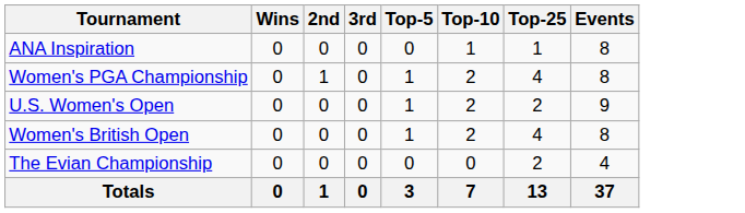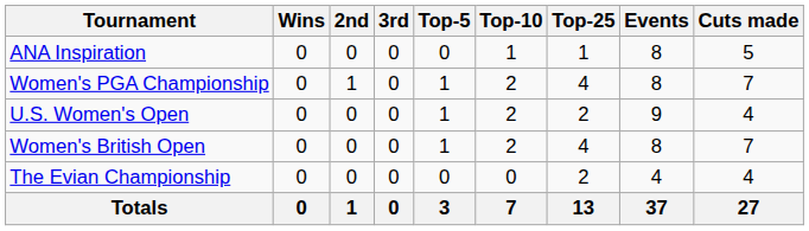+ column: Cuts made | 5 | 7 | 4 | 7 | 4 | 27
